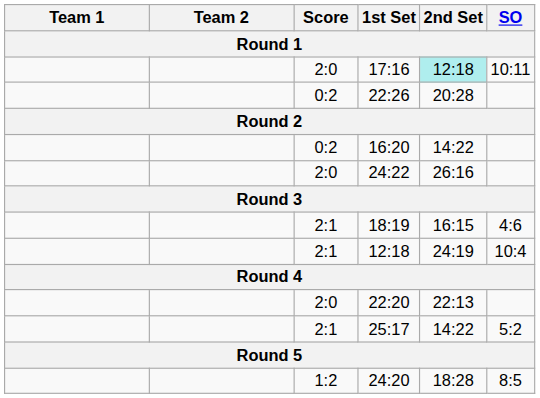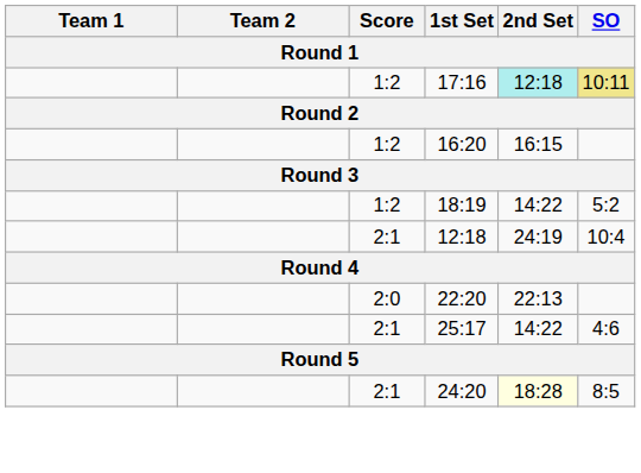17:16 | Score: 2:0 -> 1:2
17:16 | SO: no background -> khaki background
- row: 0:2 | 22:26 | 20:28
16:20 | Score: 0:2 -> 1:2
16:20 | 2nd Set: 14:22 -> 16:15
- row: 2:0 | 24:22 | 26:16
18:19 | Score: 2:1 -> 1:2
18:19 | 2nd Set: 16:15 -> 14:22
18:19 | SO: 4:6 -> 5:2
25:17 | SO: 5:2 -> 4:6
24:20 | Score: 1:2 -> 2:1
24:20 | 2nd Set: no background -> lightyellow background
